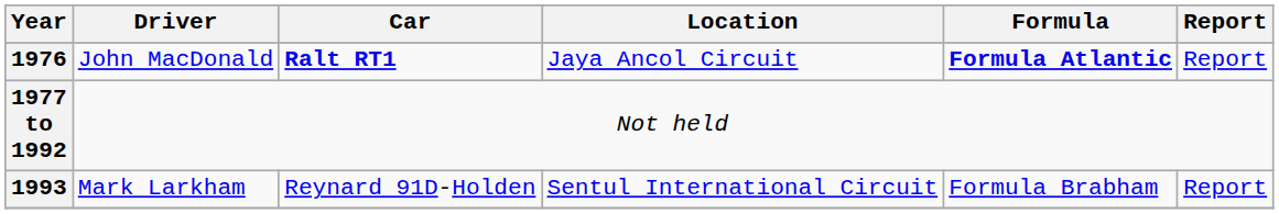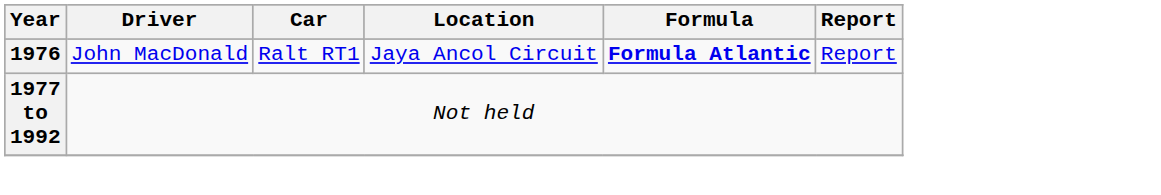1976 | Car: bold -> normal
- row: 1993 | Mark Larkham | Reynard 91D-Holden | Sentul International Circuit | Formula Brabham | Report
